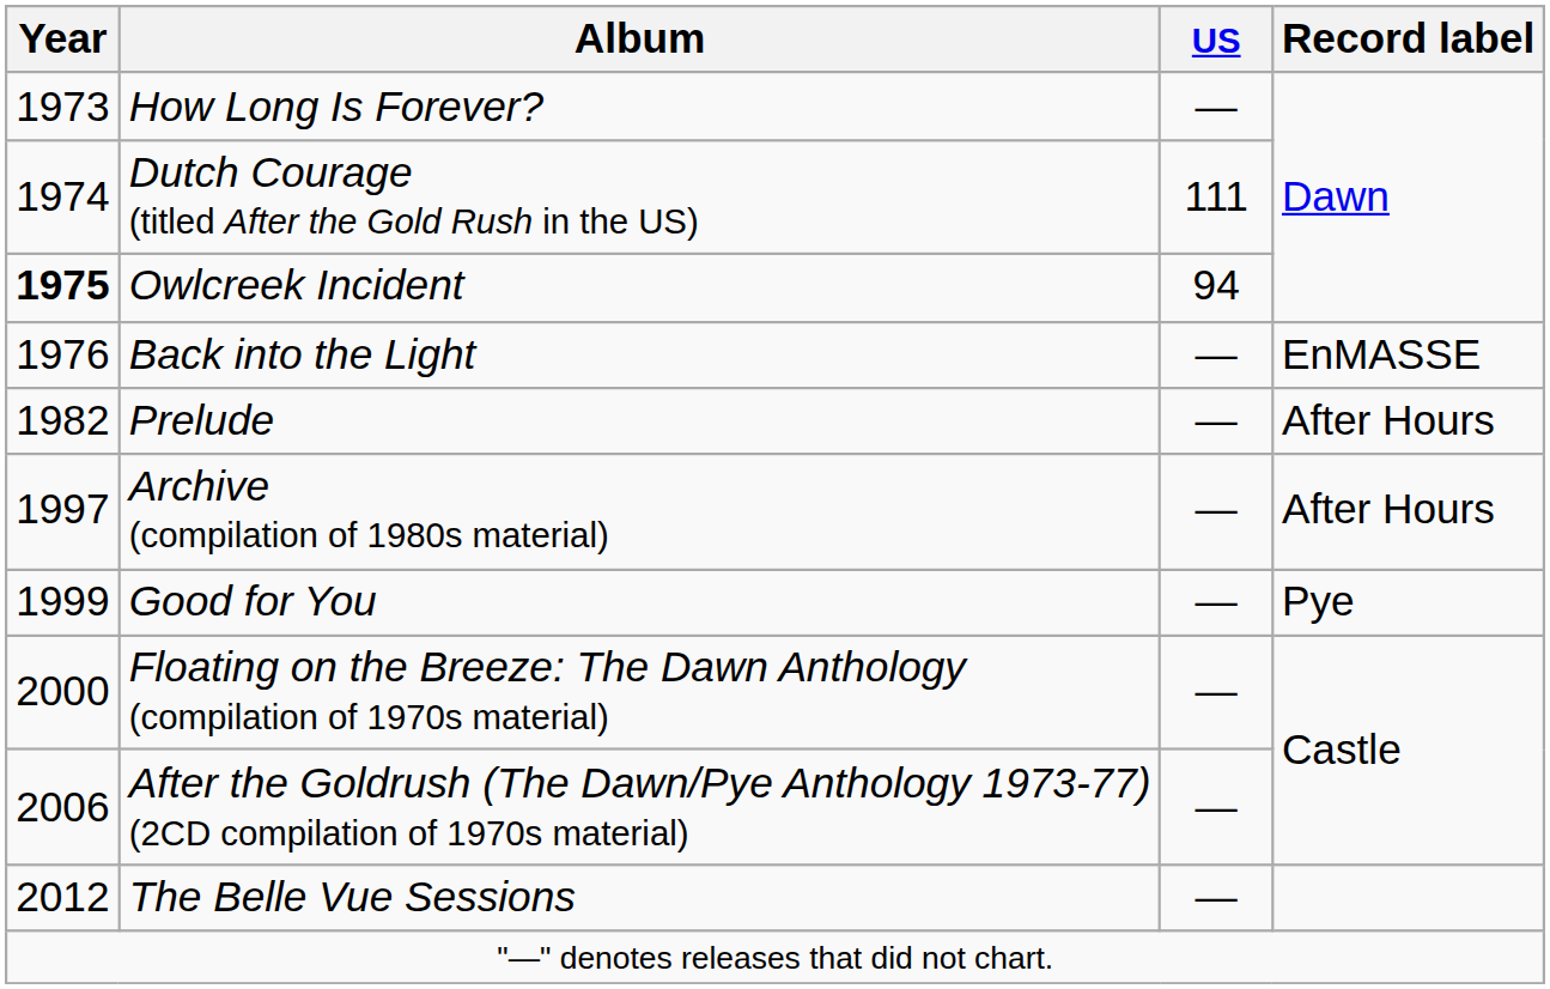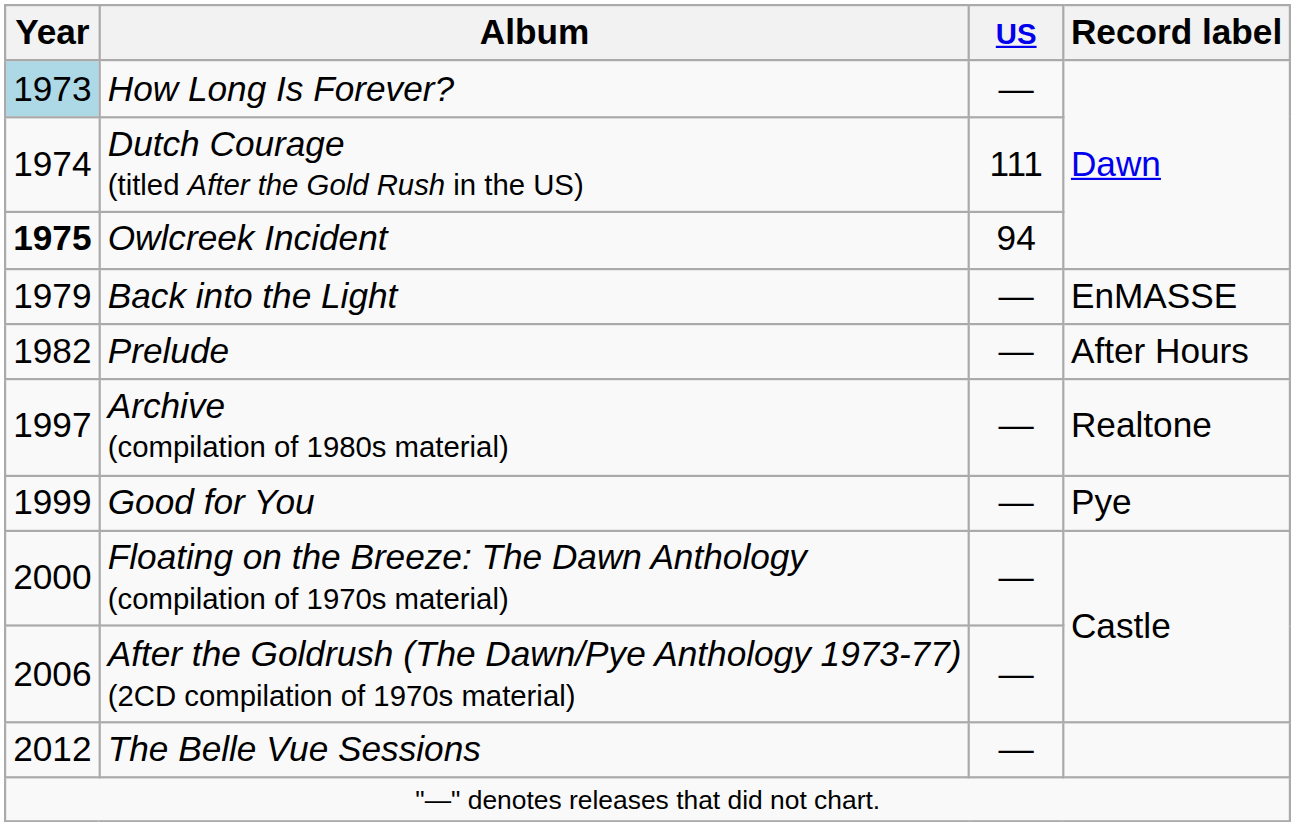How Long Is Forever? | Year: no background -> lightblue background
Back into the Light | Year: 1976 -> 1979
Archive (compilation of 1980s material) | Record label: After Hours -> Realtone
